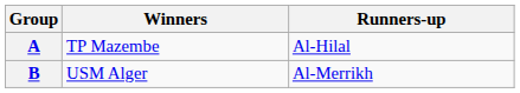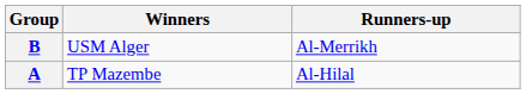rows swapped: A <-> B
